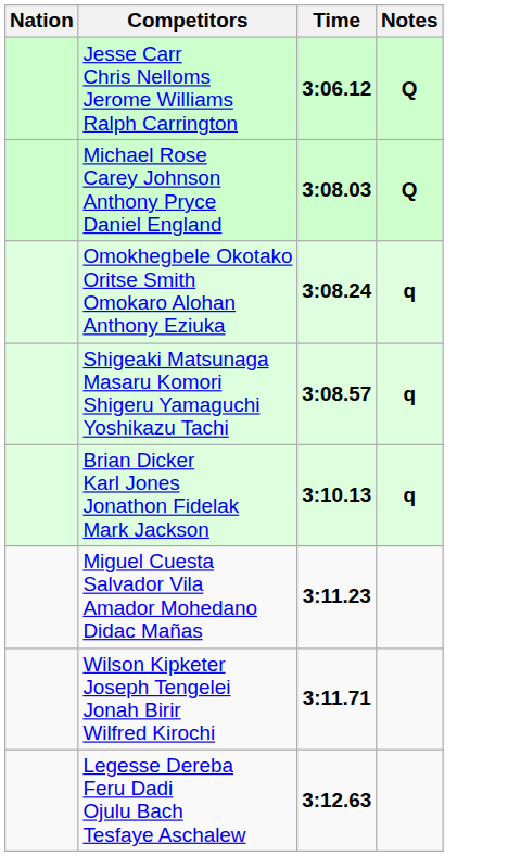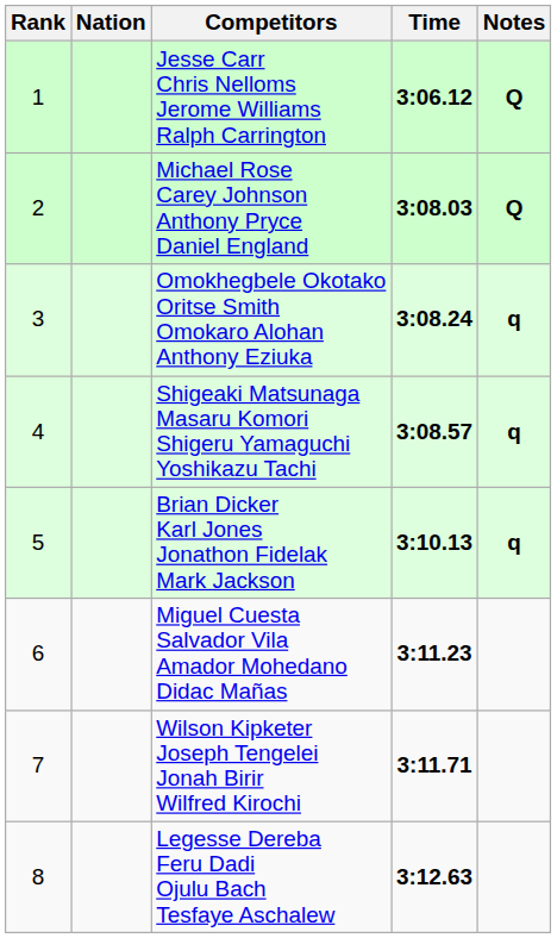+ column: Rank | 1 | 2 | 3 | 4 | 5 | 6 | 7 | 8
